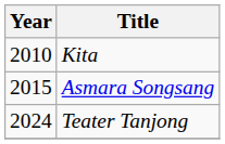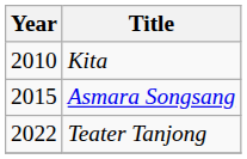Teater Tanjong | Year: 2024 -> 2022
